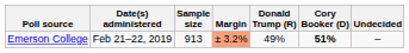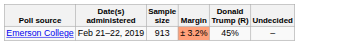- column: Cory Booker (D) | 51%
Emerson College | Donald Trump (R): 49% -> 45%
